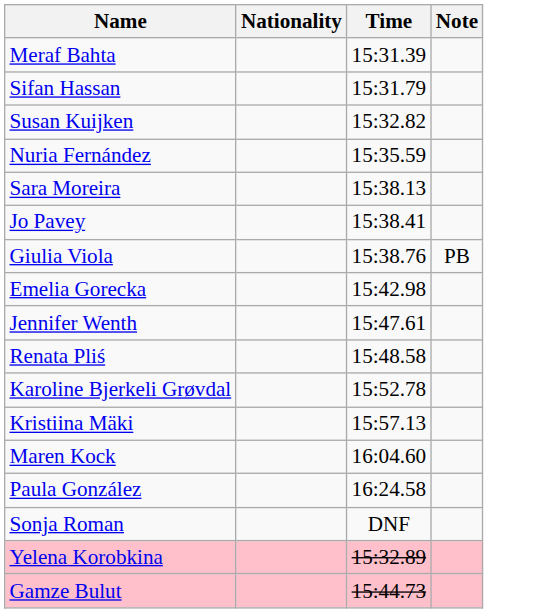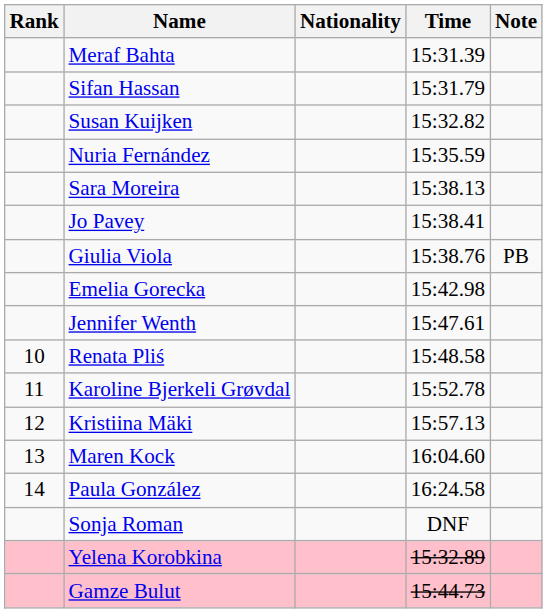+ column: Rank | 10 | 11 | 12 | 13 | 14
